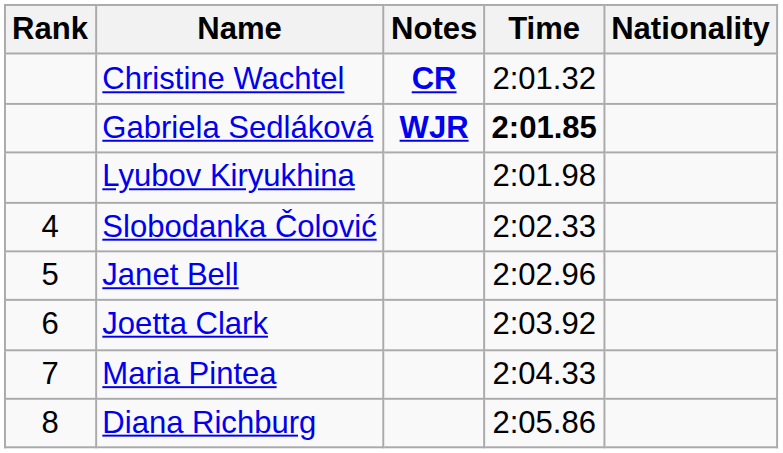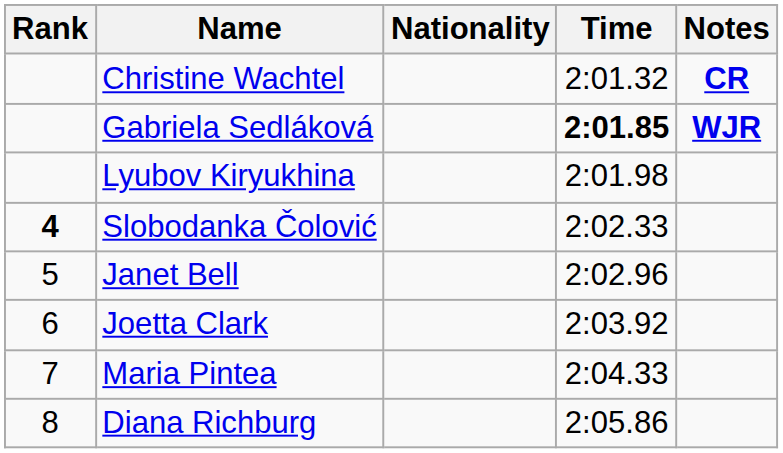columns swapped: Nationality <-> Notes
Slobodanka Čolović | Rank: normal -> bold
